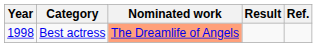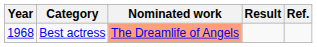Best actress | Year: 1998 -> 1968
